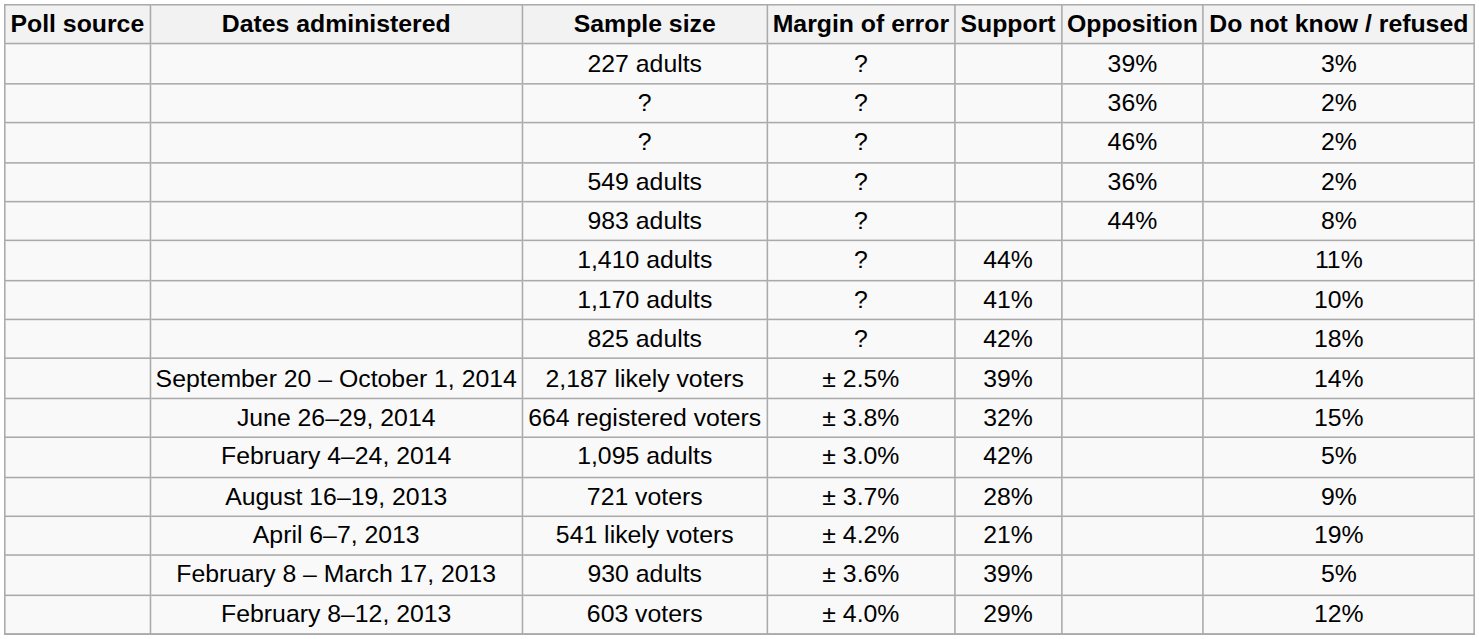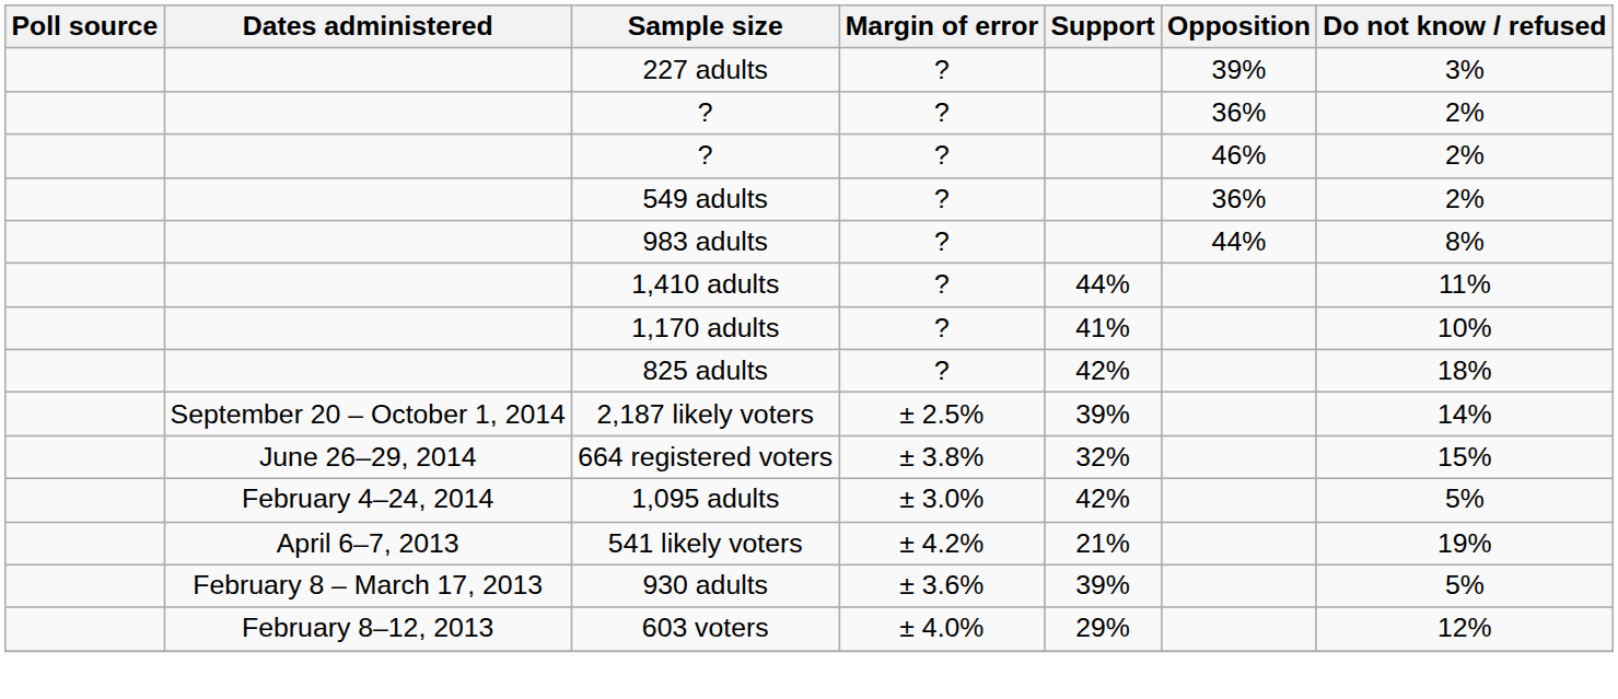- row: August 16–19, 2013 | 721 voters | ± 3.7% | 28% | 9%
